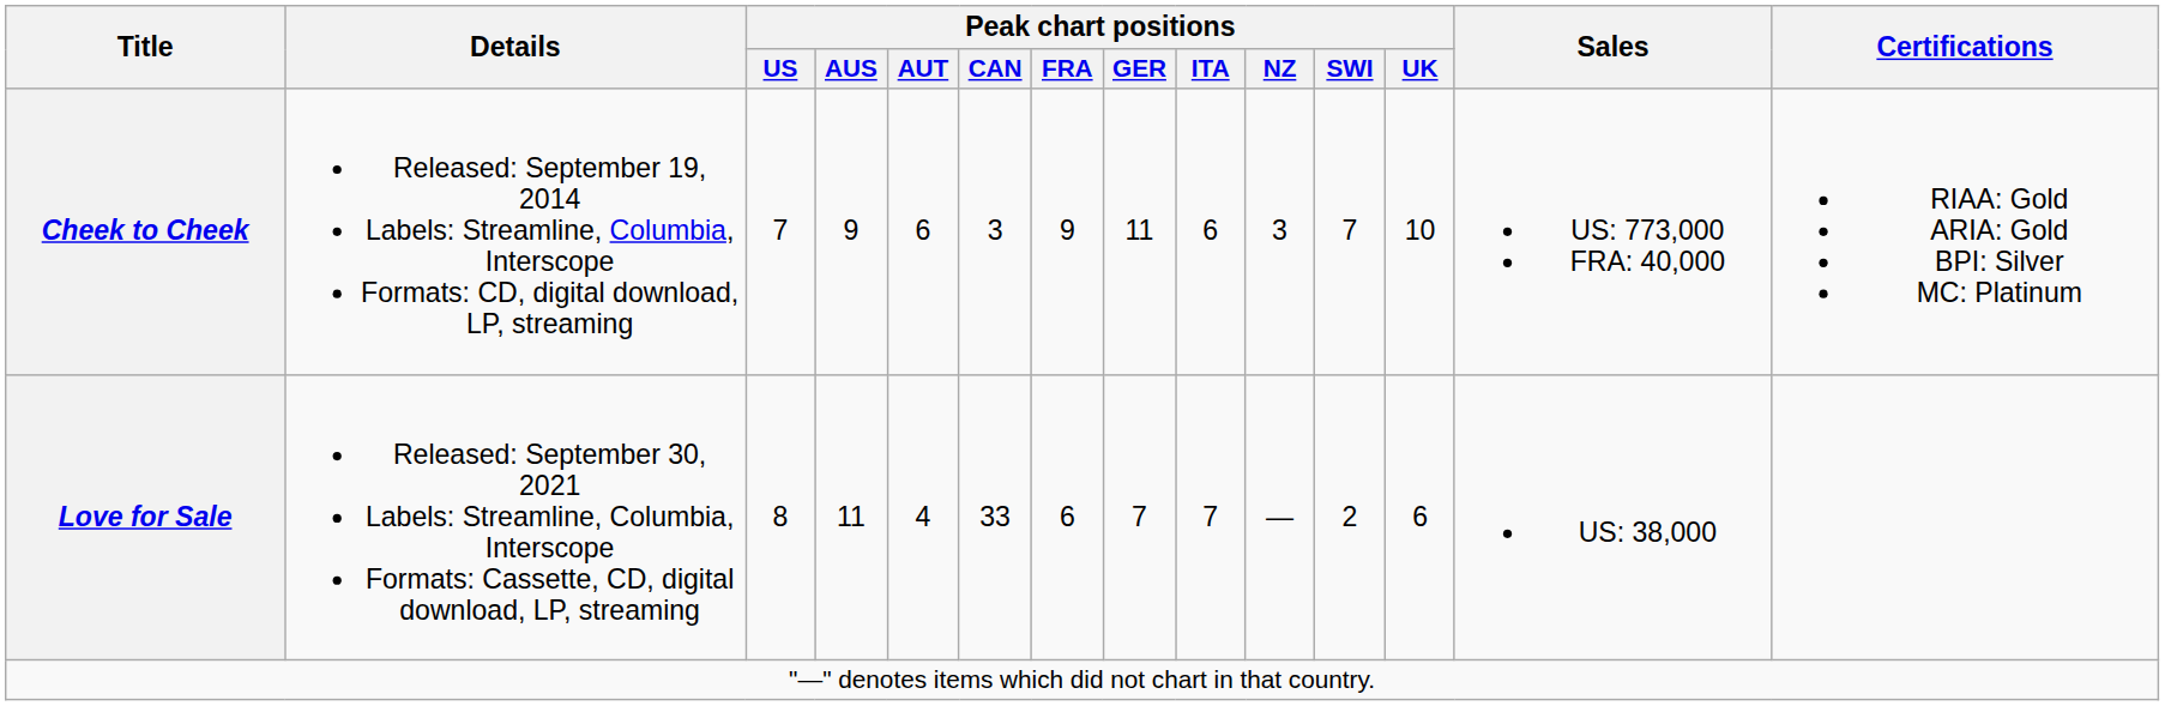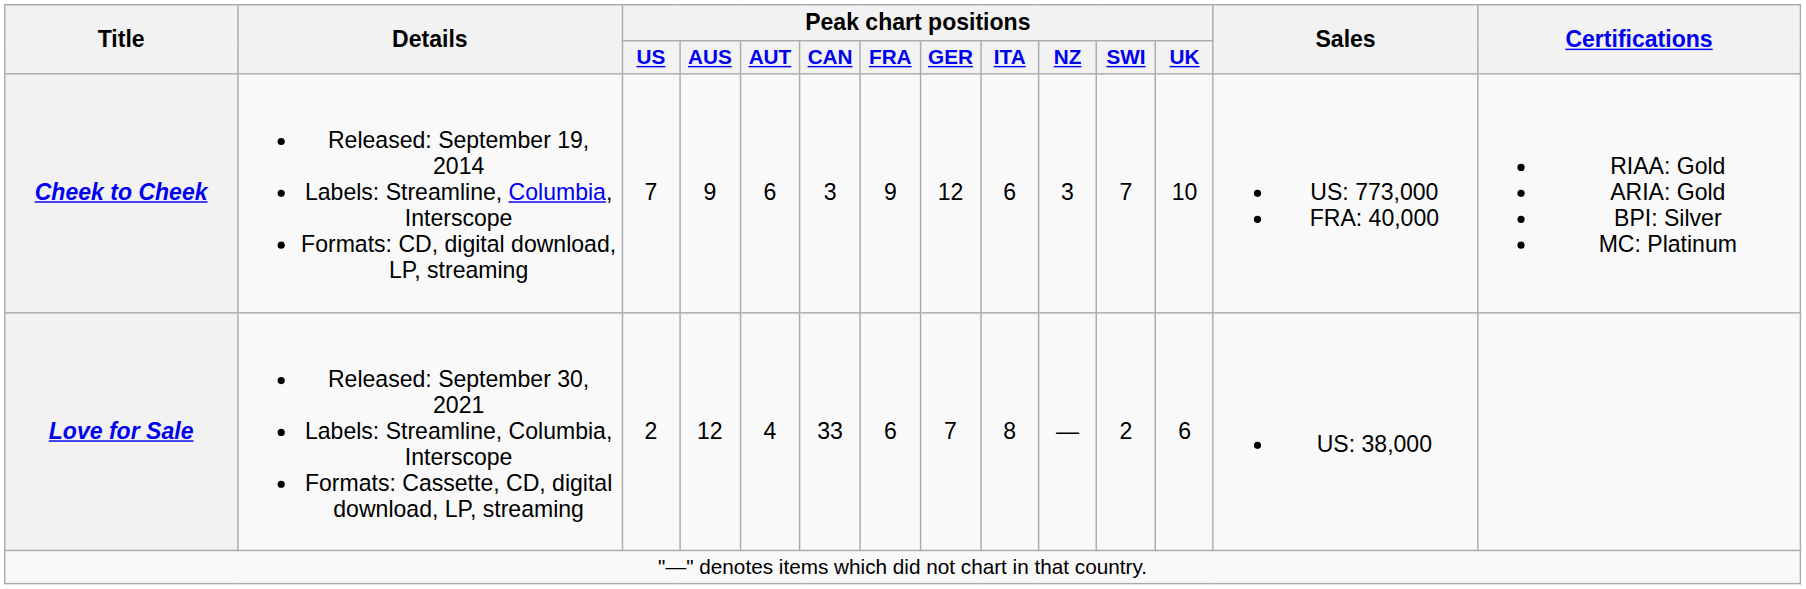Cheek to Cheek | Peak chart positions / GER: 11 -> 12
Love for Sale | Peak chart positions / US: 8 -> 2
Love for Sale | Peak chart positions / AUS: 11 -> 12
Love for Sale | Peak chart positions / ITA: 7 -> 8
